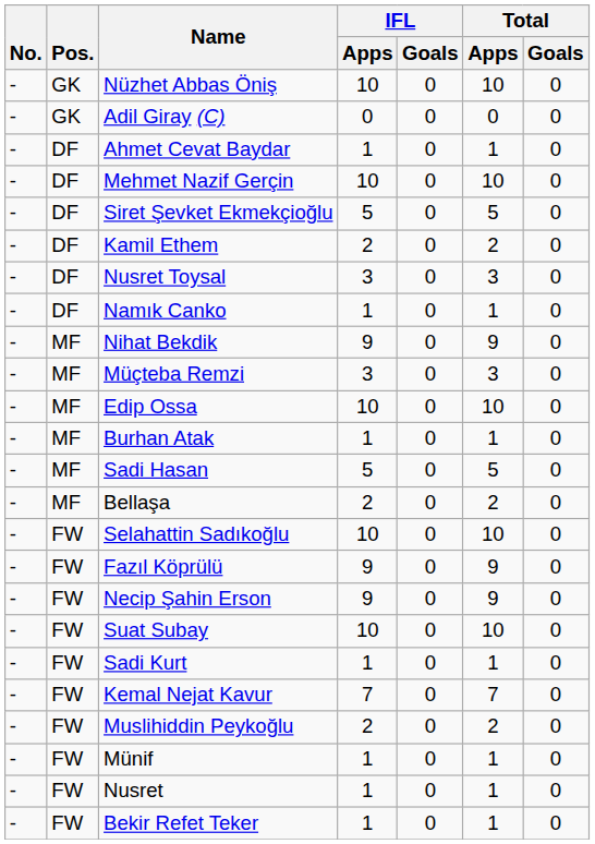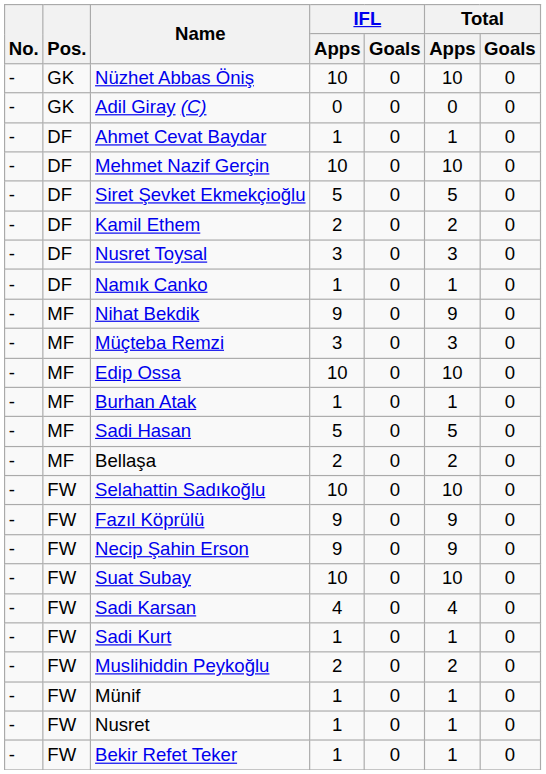+ row: - | FW | Sadi Karsan | 4 | 0 | 4 | 0
- row: - | FW | Kemal Nejat Kavur | 7 | 0 | 7 | 0
